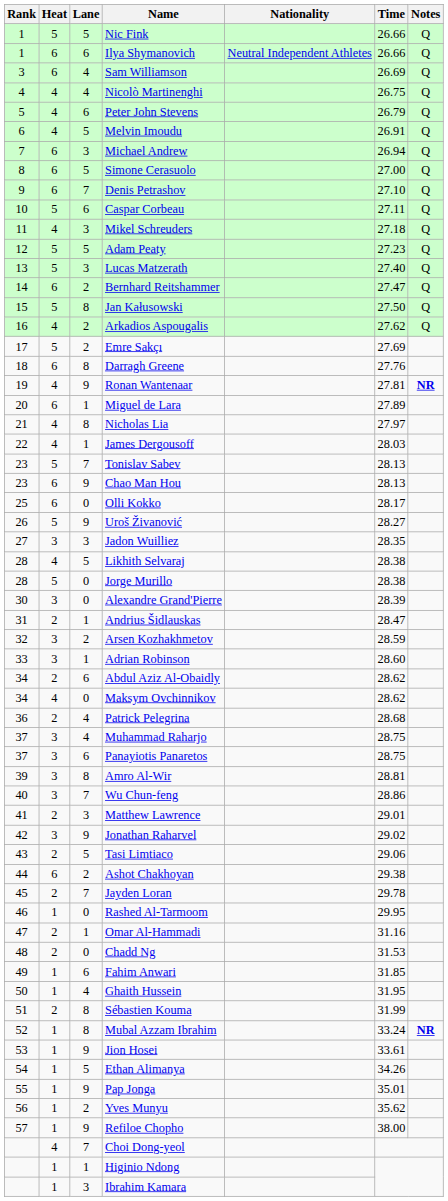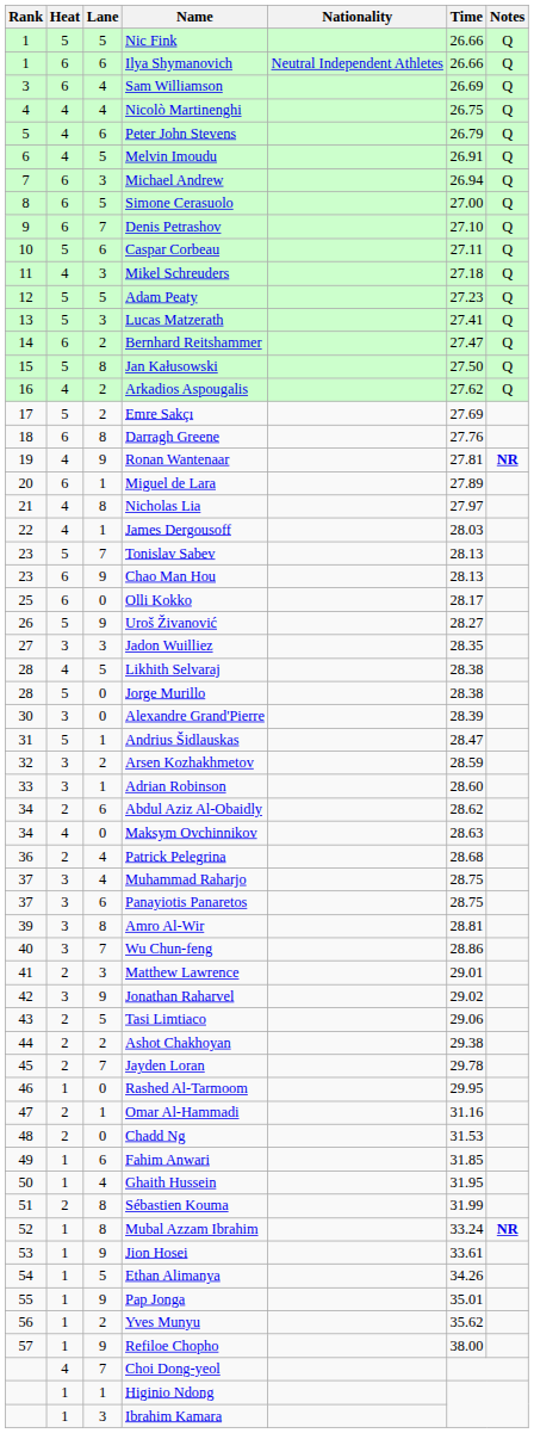Lucas Matzerath | Time: 27.40 -> 27.41
Andrius Šidlauskas | Heat: 2 -> 5
Maksym Ovchinnikov | Time: 28.62 -> 28.63
Ashot Chakhoyan | Heat: 6 -> 2
